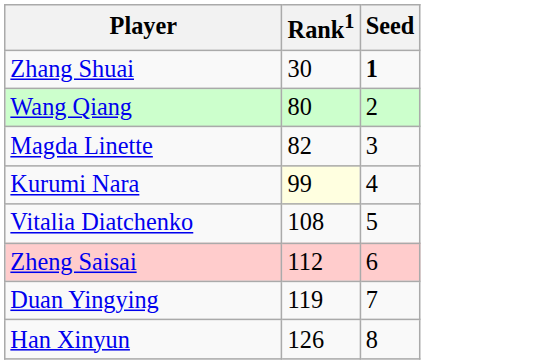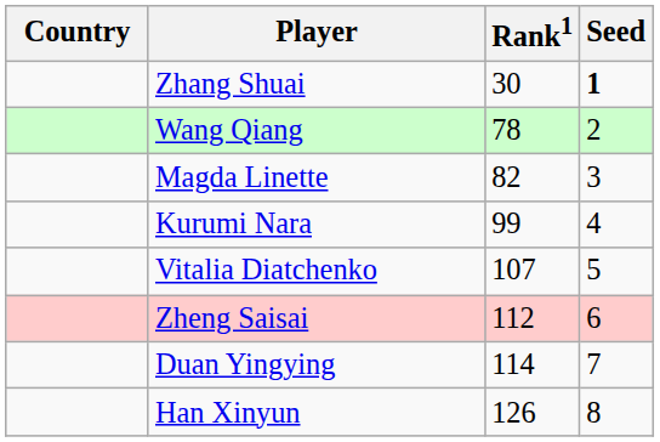+ column: Country
Wang Qiang | Rank1: 80 -> 78
Kurumi Nara | Rank1: lightyellow background -> no background
Vitalia Diatchenko | Rank1: 108 -> 107
Duan Yingying | Rank1: 119 -> 114
